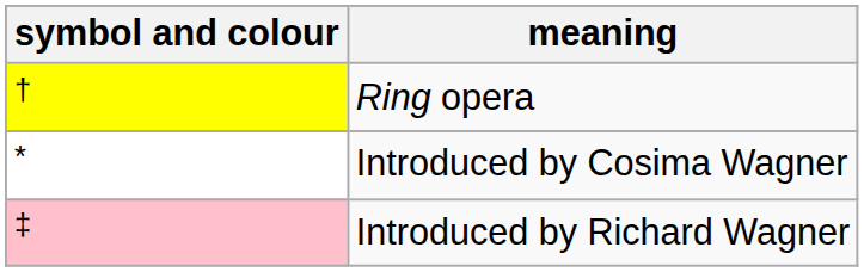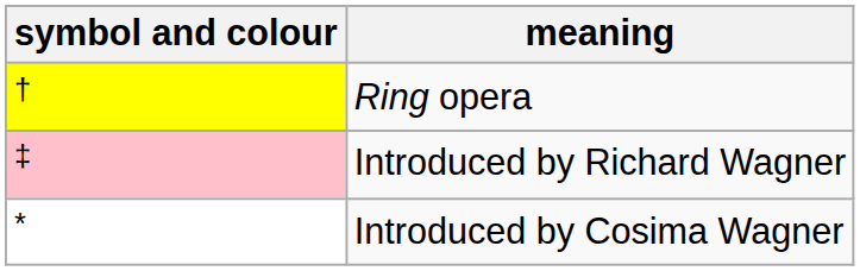rows swapped: Introduced by Richard Wagner <-> Introduced by Cosima Wagner
